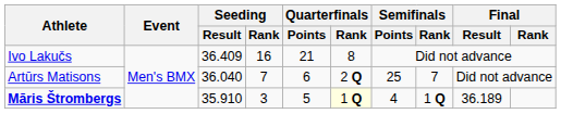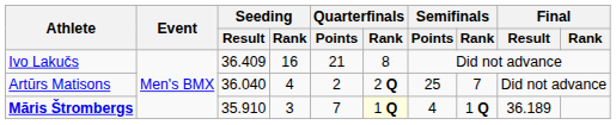Artūrs Matisons | Seeding / Rank: 7 -> 4
Artūrs Matisons | Quarterfinals / Points: 6 -> 2
Māris Štrombergs | Quarterfinals / Points: 5 -> 7
